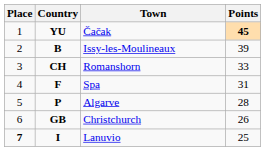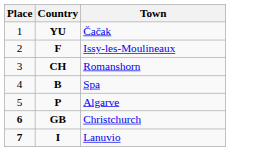- column: Points | 45 | 39 | 33 | 31 | 28 | 26 | 25
Issy-les-Moulineaux | Country: B -> F
Spa | Country: F -> B
Christchurch | Place: normal -> bold
